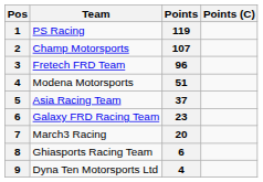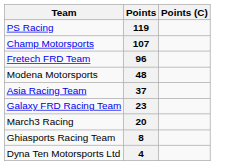- column: Pos | 1 | 2 | 3 | 4 | 5 | 6 | 7 | 8 | 9
Modena Motorsports | Points: 51 -> 48
Ghiasports Racing Team | Points: 6 -> 8
